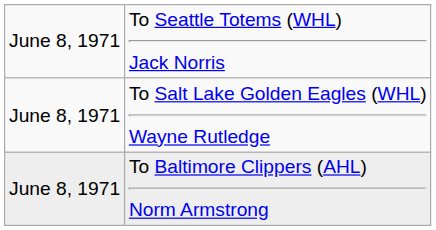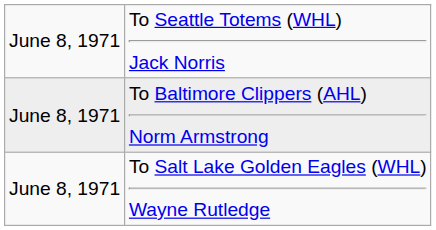rows swapped: To Baltimore Clippers (AHL) Norm Armstrong <-> To Salt Lake Golden Eagles (WHL) Wayne Rutledge
